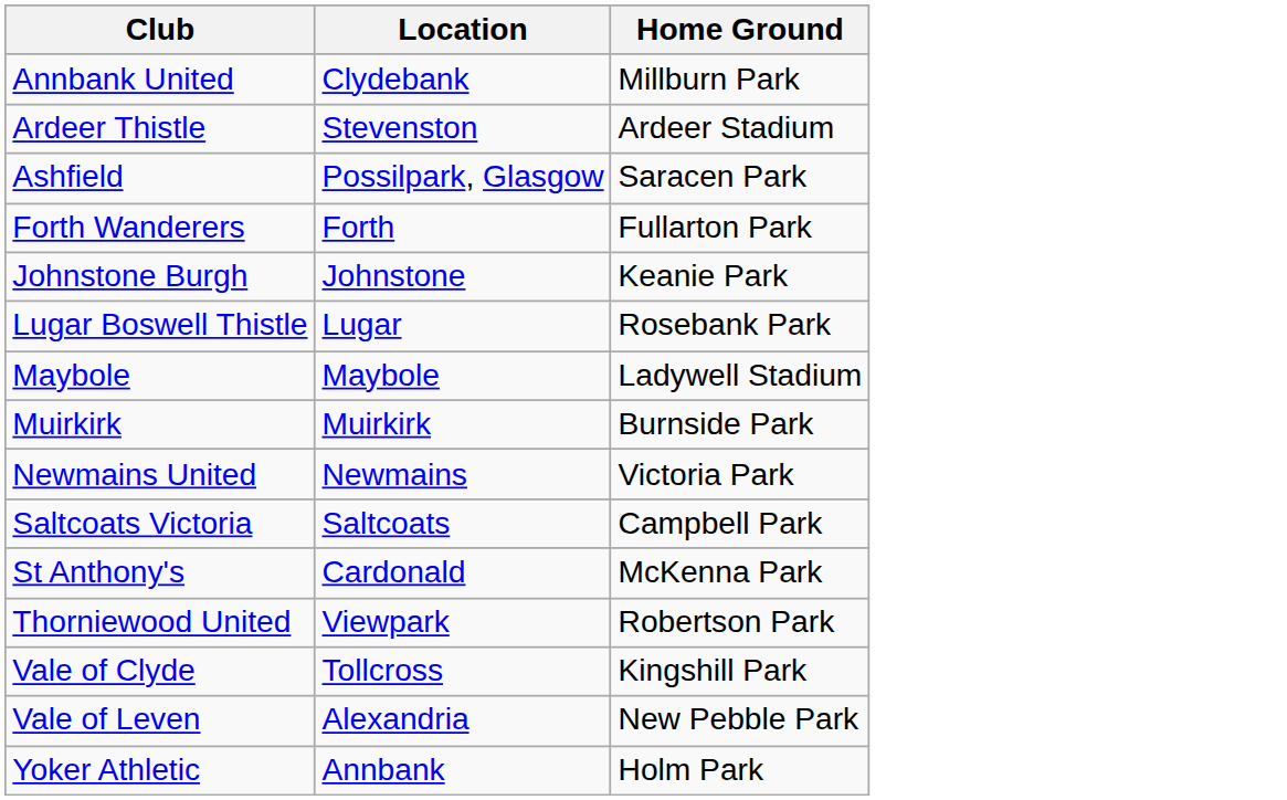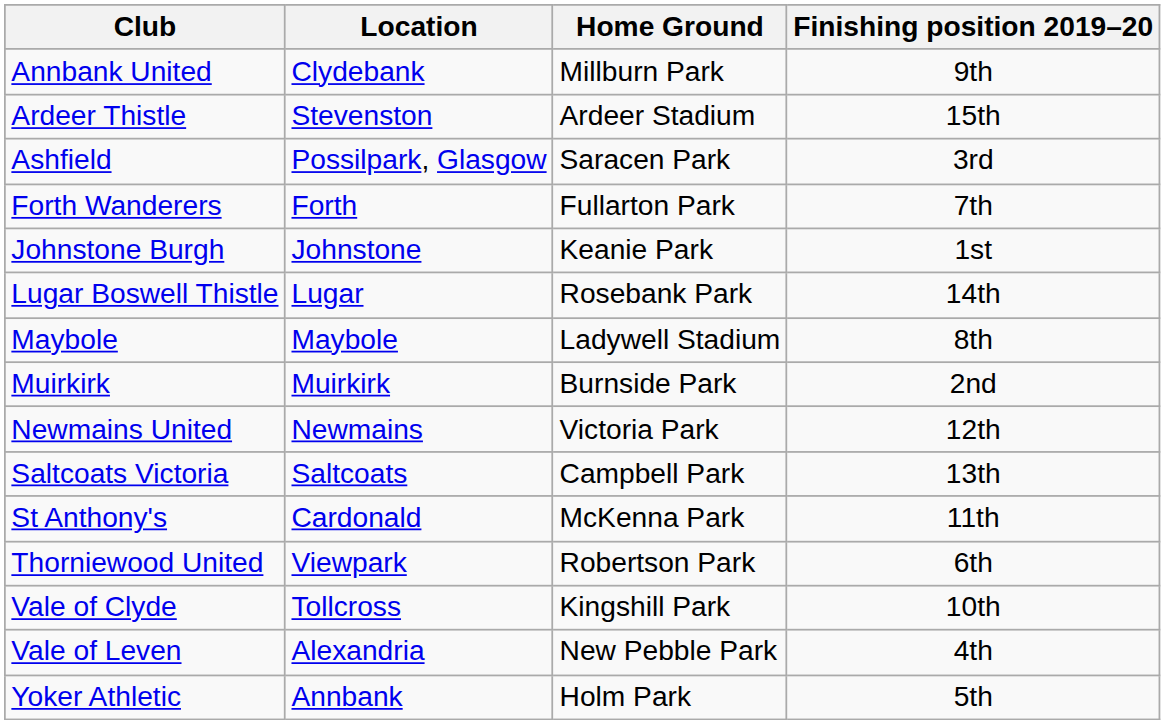+ column: Finishing position 2019–20 | 9th | 15th | 3rd | 7th | 1st | 14th | 8th | 2nd | 12th | 13th | 11th | 6th | 10th | 4th | 5th
